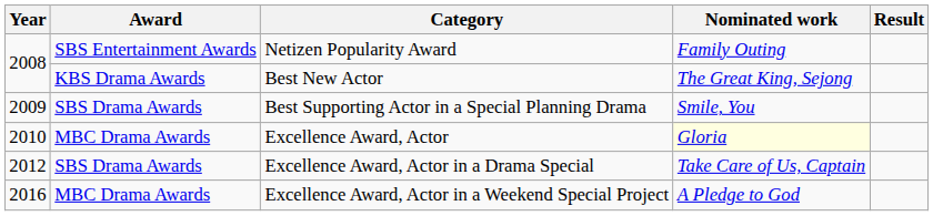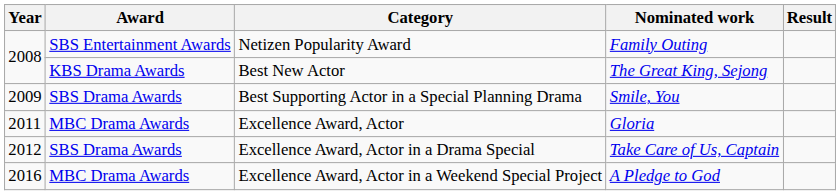Excellence Award, Actor | Year: 2010 -> 2011
Excellence Award, Actor | Nominated work: lightyellow background -> no background
